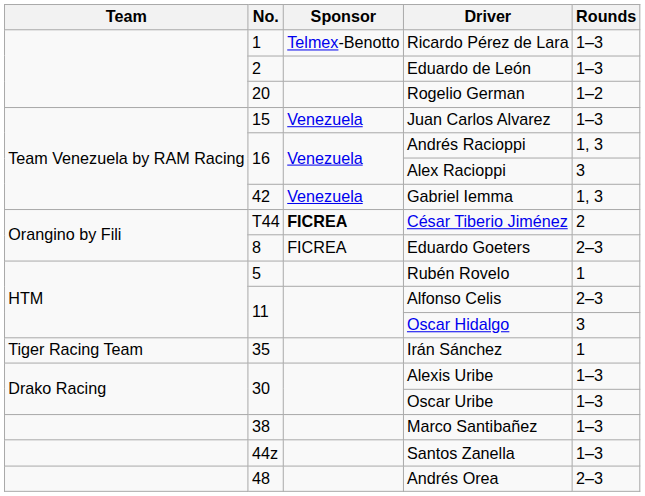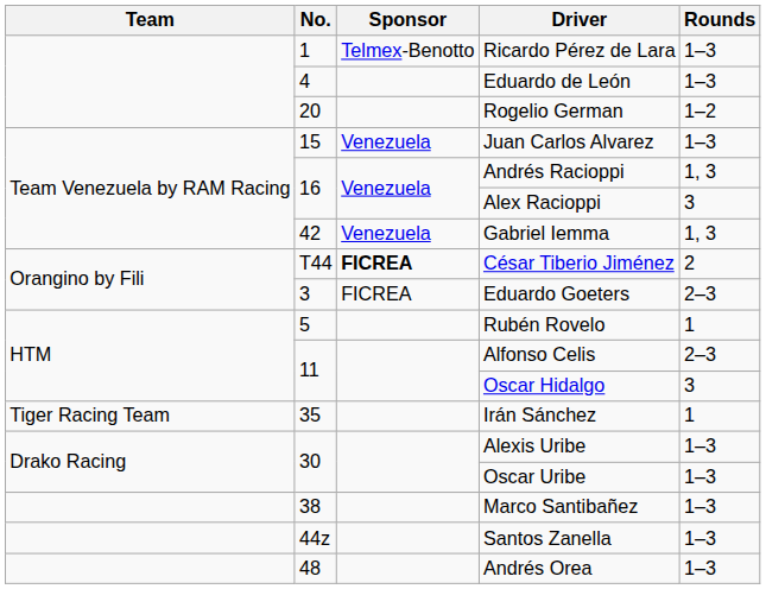Eduardo de León | No.: 2 -> 4
Eduardo Goeters | No.: 8 -> 3
Andrés Orea | Rounds: 2–3 -> 1–3
